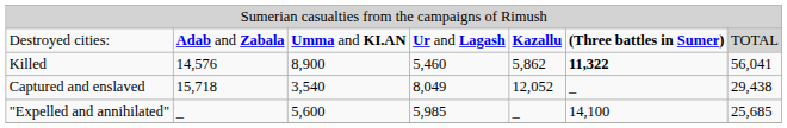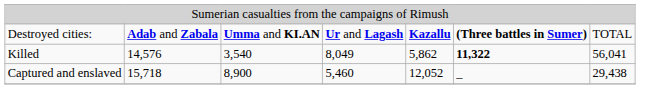Destroyed cities: | column 7: lightgrey background -> no background
Killed | column 3: 8,900 -> 3,540
Killed | column 4: 5,460 -> 8,049
Captured and enslaved | column 3: 3,540 -> 8,900
Captured and enslaved | column 4: 8,049 -> 5,460
- row: "Expelled and annihilated" | _ | 5,600 | 5,985 | _ | 14,100 | 25,685
